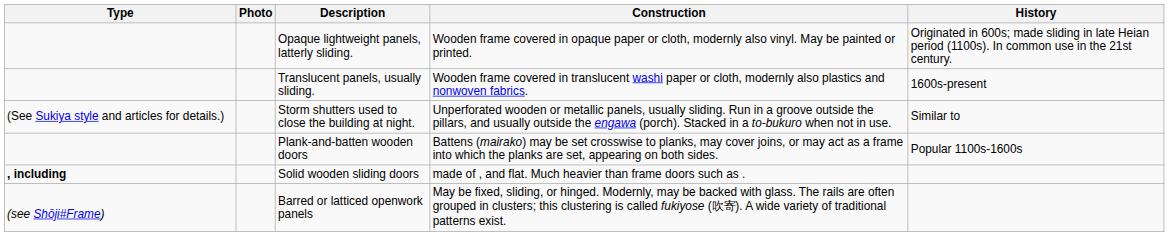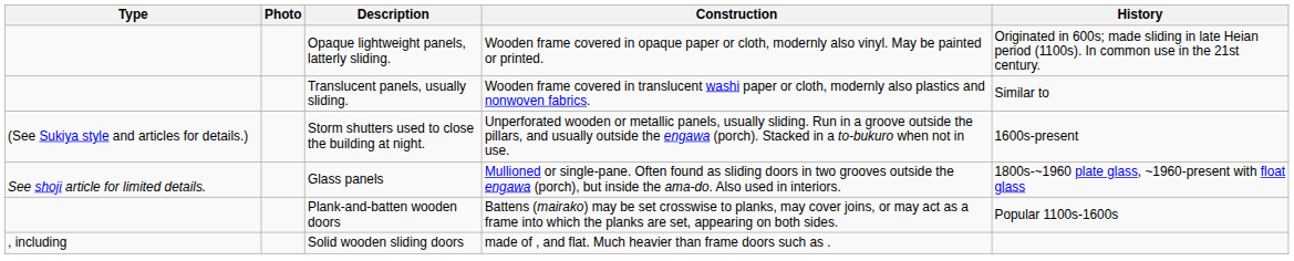Translucent panels, usually sliding. | History: 1600s-present -> Similar to
Storm shutters used to close the building at night. | History: Similar to -> 1600s-present
+ row: See shoji article for limited details. | Glass panels | Mullioned or single-pane. Often found as sliding doors in two grooves outside the engawa (porch), but inside the ama-do. Also used in interiors. | 1800s-~1960 plate glass, ~1960-present with float glass
Solid wooden sliding doors | Type: bold -> normal
- row: (see Shōji#Frame) | Barred or latticed openwork panels | May be fixed, sliding, or hinged. Modernly, may be backed with glass. The rails are often grouped in clusters; this clustering is called fukiyose (吹寄). A wide variety of traditional patterns exist.
